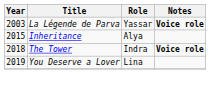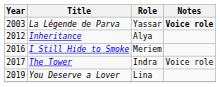Inheritance | Year: 2015 -> 2012
+ row: 2016 | I Still Hide to Smoke | Meriem
The Tower | Year: 2018 -> 2017
The Tower | Notes: bold -> normal
